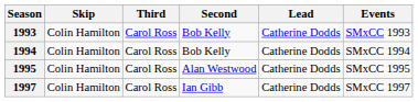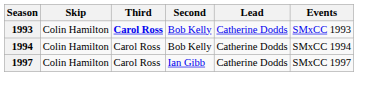1993 | Third: normal -> bold
- row: 1995 | Colin Hamilton | Carol Ross | Alan Westwood | Catherine Dodds | SMxCC 1995
